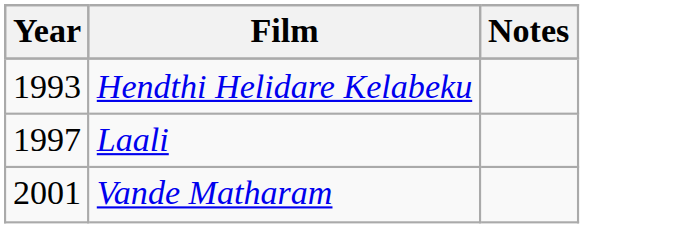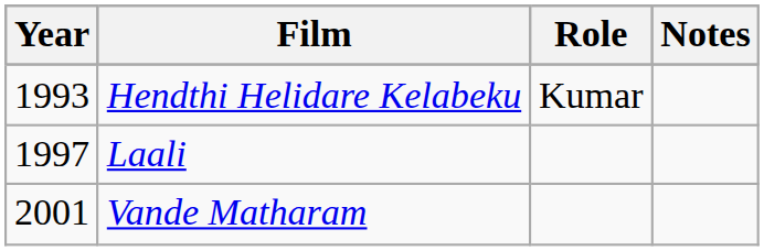+ column: Role | Kumar
